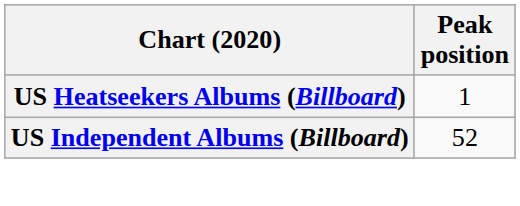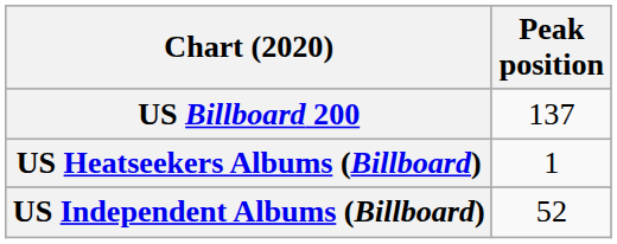+ row: US Billboard 200 | 137
